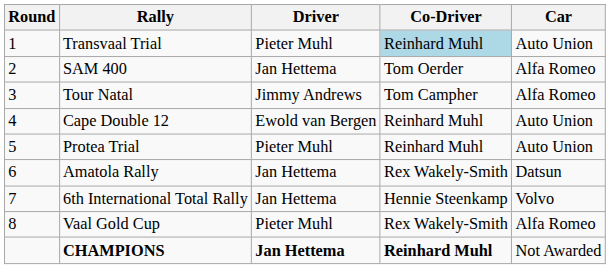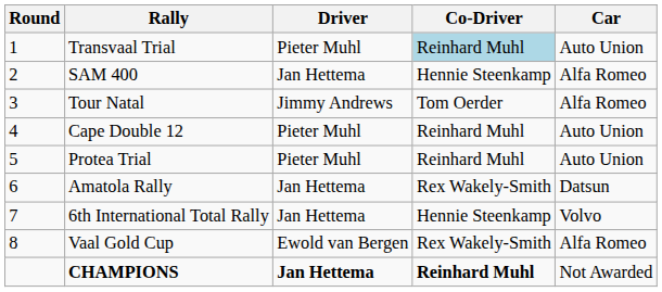SAM 400 | Co-Driver: Tom Oerder -> Hennie Steenkamp
Tour Natal | Co-Driver: Tom Campher -> Tom Oerder
Cape Double 12 | Driver: Ewold van Bergen -> Pieter Muhl
Vaal Gold Cup | Driver: Pieter Muhl -> Ewold van Bergen
